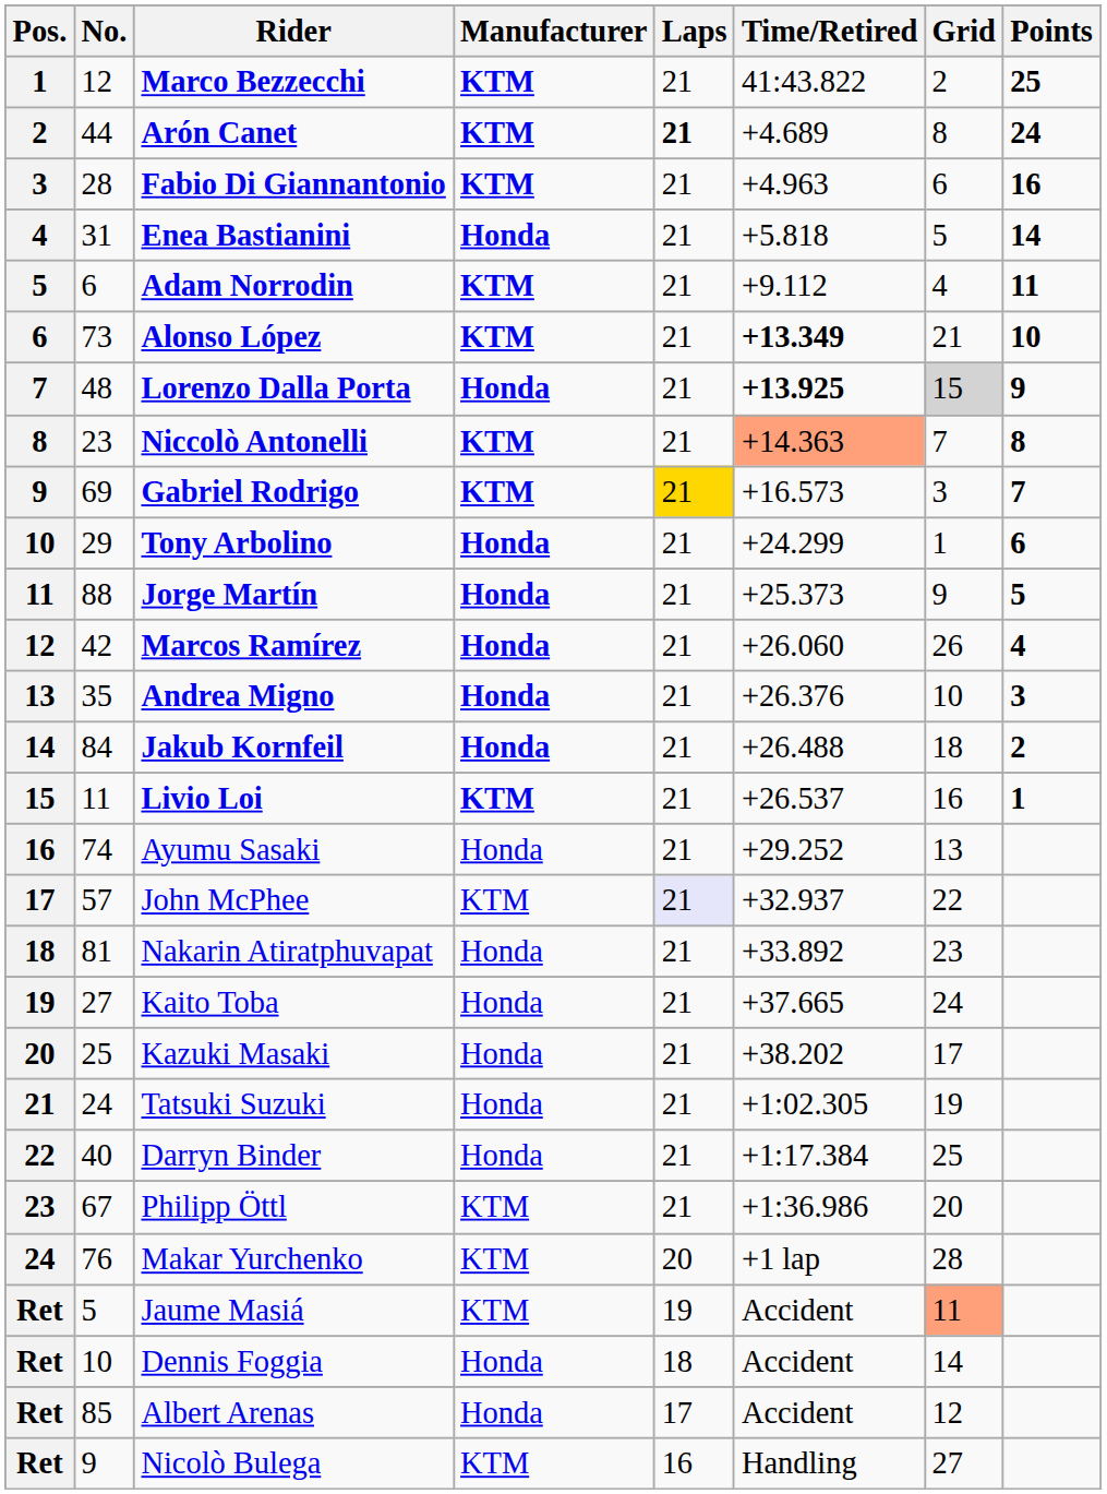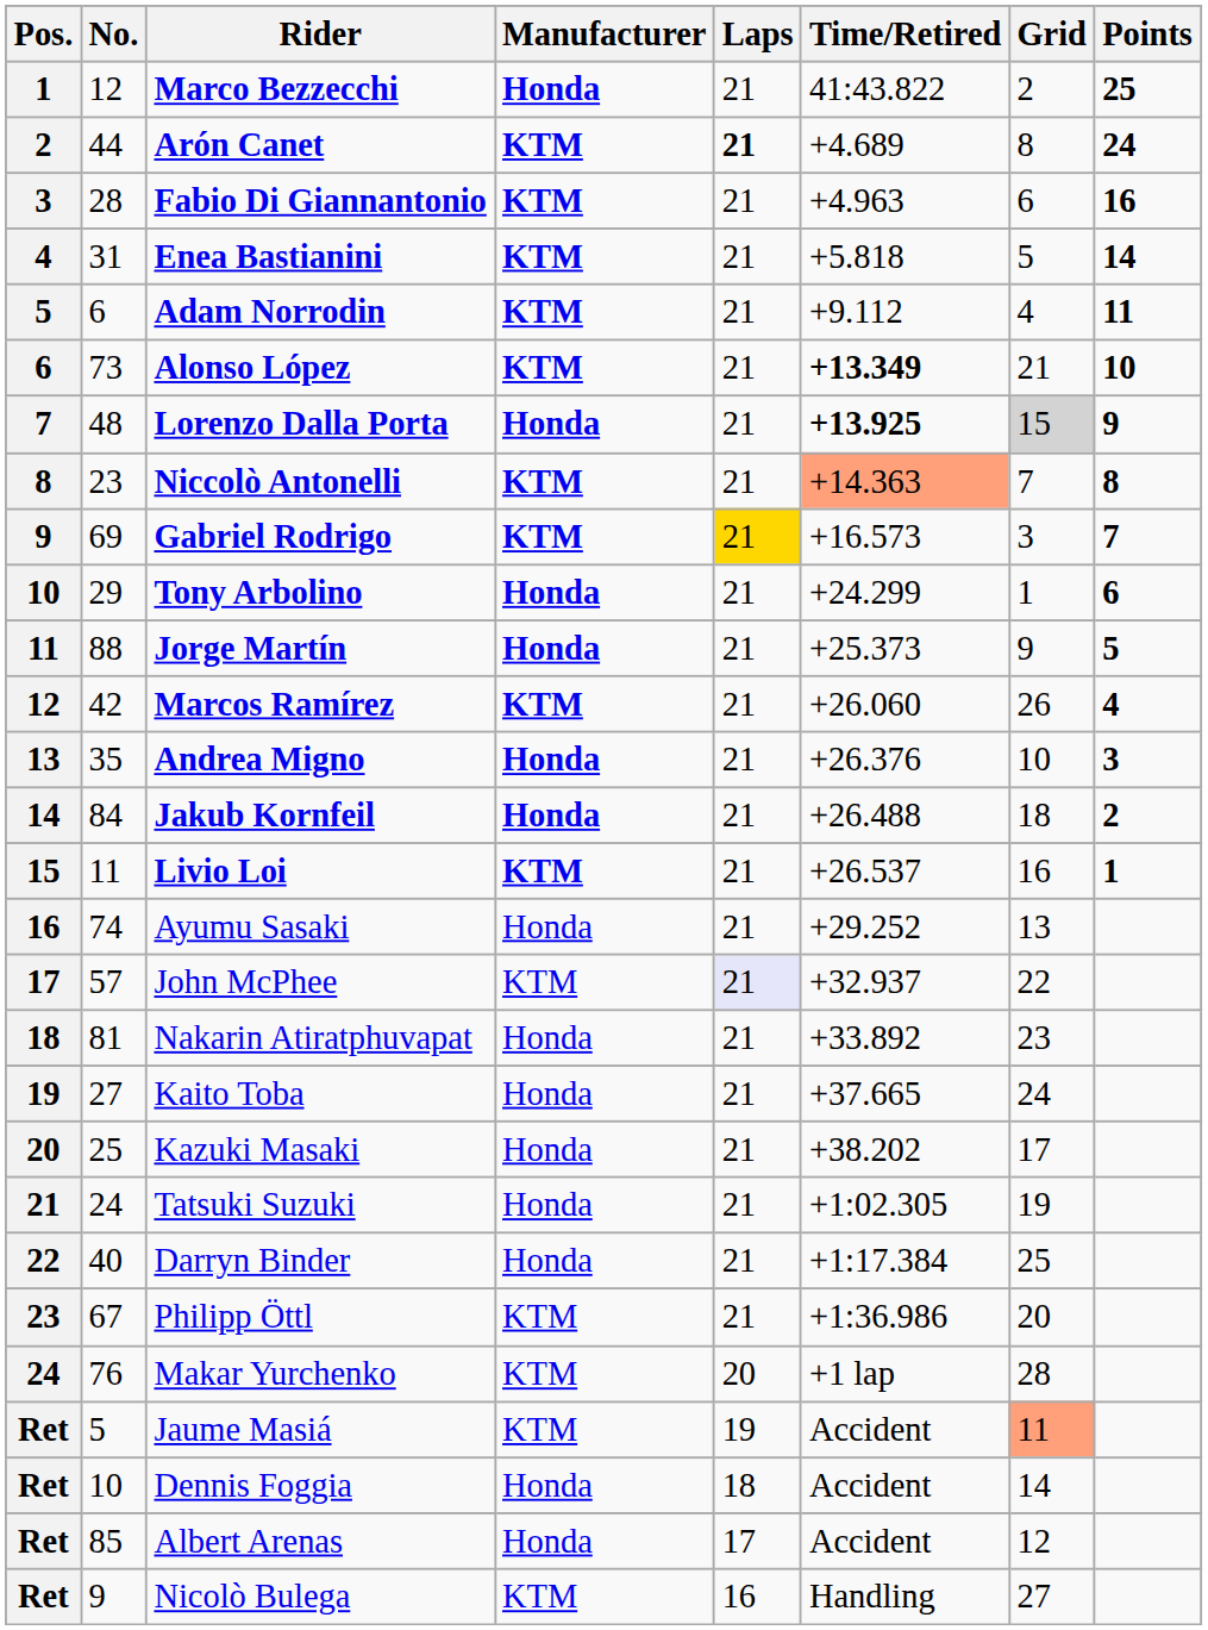Marco Bezzecchi | Manufacturer: KTM -> Honda
Enea Bastianini | Manufacturer: Honda -> KTM
Marcos Ramírez | Manufacturer: Honda -> KTM
